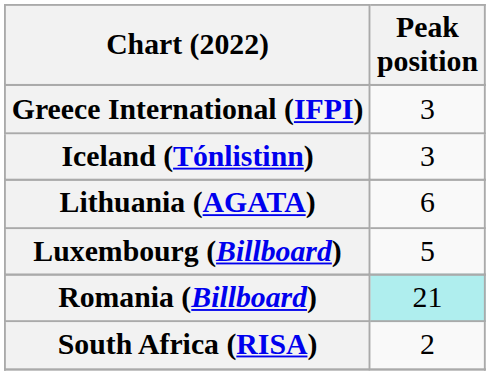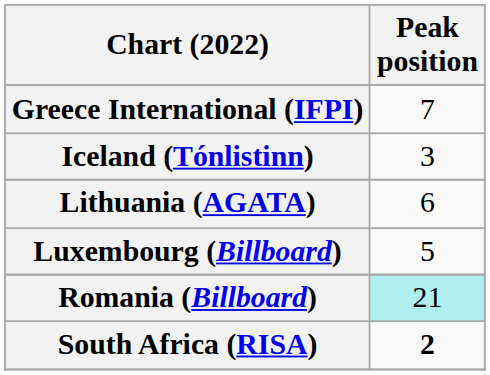Greece International (IFPI) | Peak position: 3 -> 7
South Africa (RISA) | Peak position: normal -> bold
